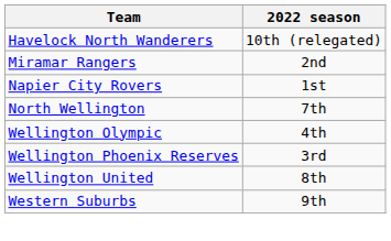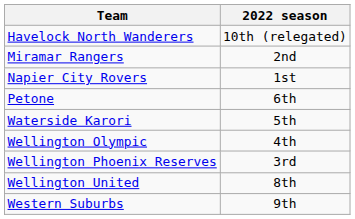- row: North Wellington | 7th
+ row: Petone | 6th
+ row: Waterside Karori | 5th
